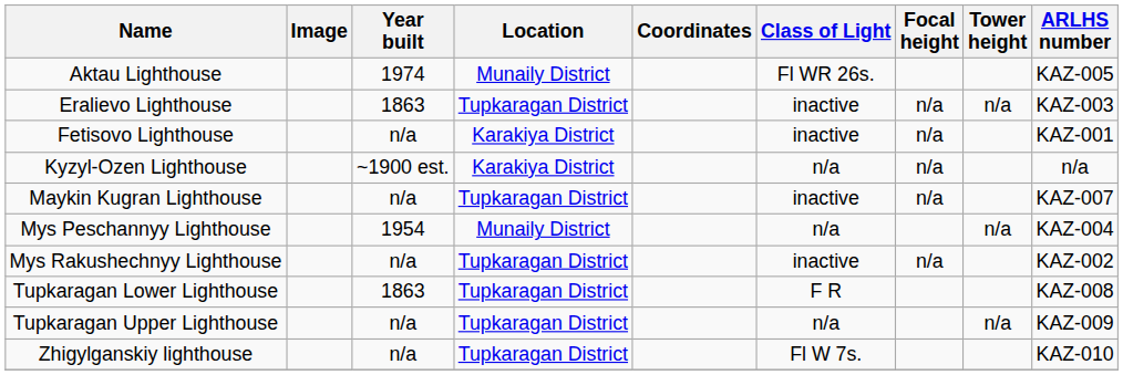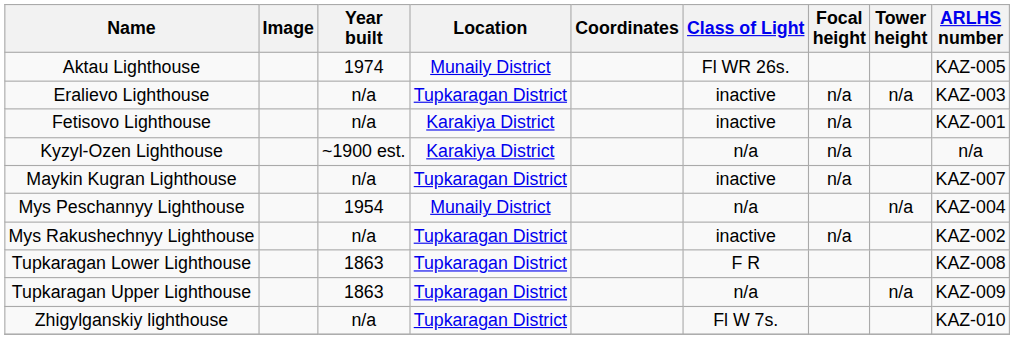Eralievo Lighthouse | Year built: 1863 -> n/a
Tupkaragan Upper Lighthouse | Year built: n/a -> 1863
